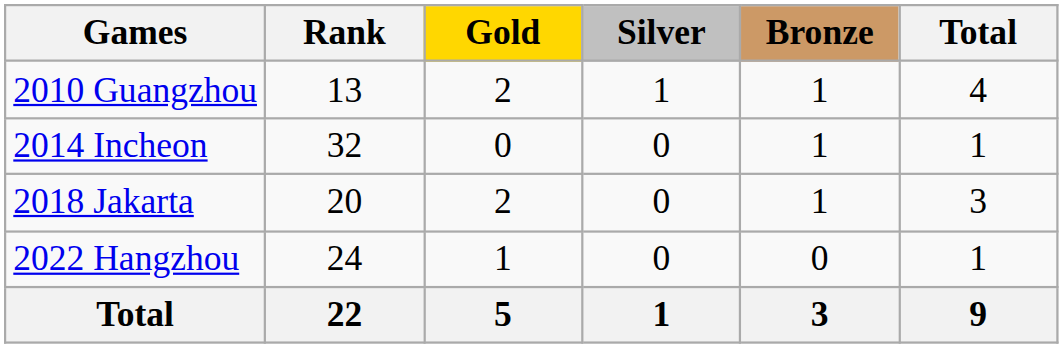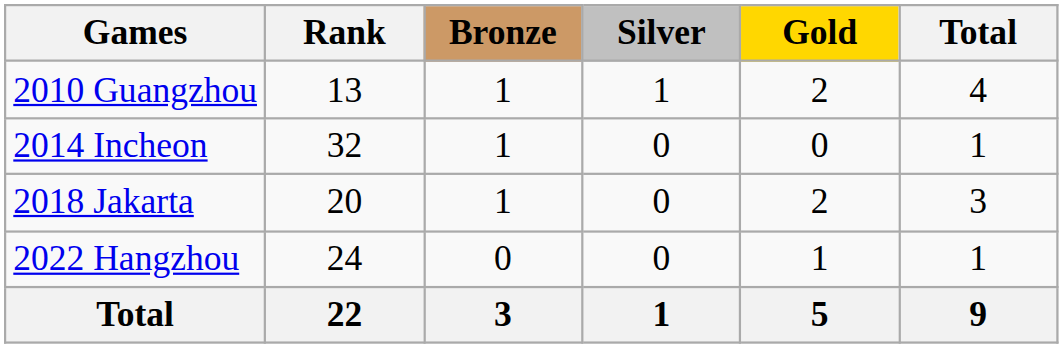columns swapped: Gold <-> Bronze
